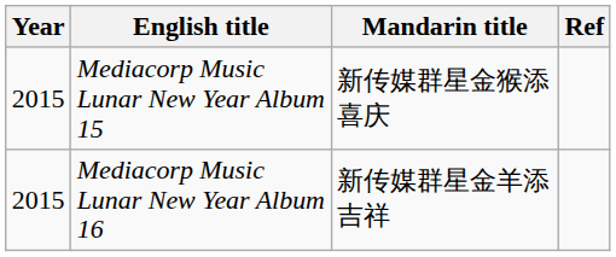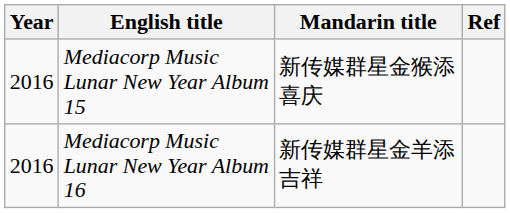Mediacorp Music Lunar New Year Album 15 | Year: 2015 -> 2016
Mediacorp Music Lunar New Year Album 16 | Year: 2015 -> 2016
